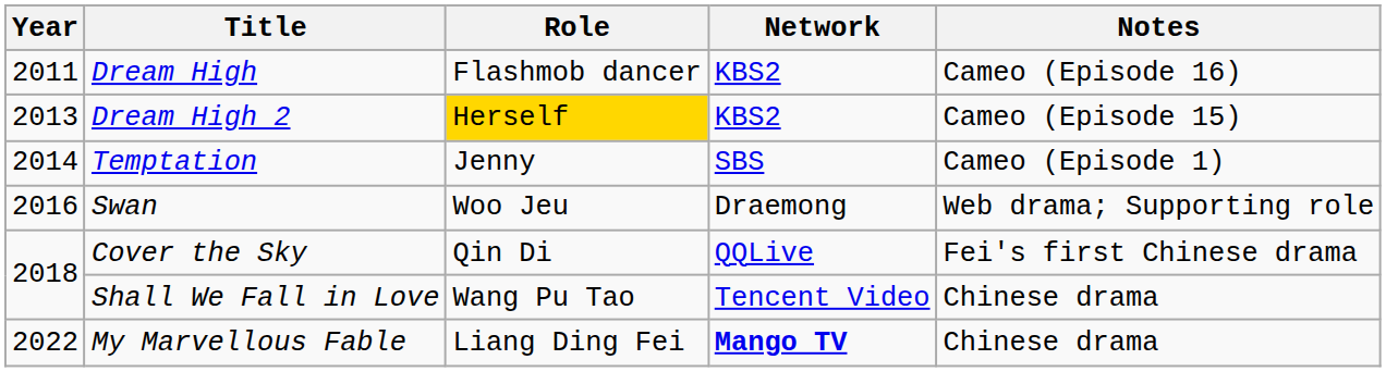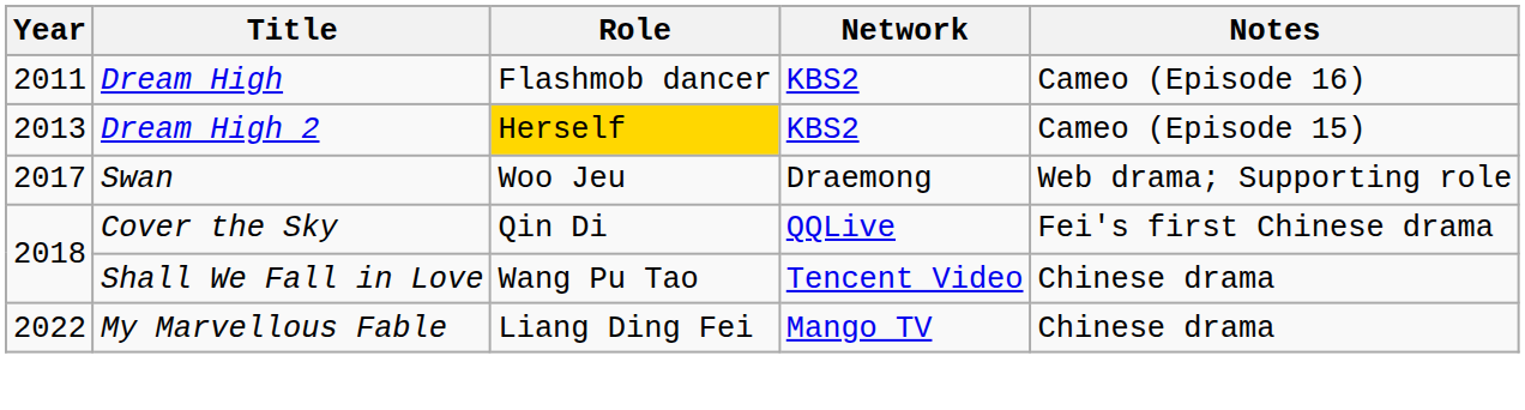- row: 2014 | Temptation | Jenny | SBS | Cameo (Episode 1)
Swan | Year: 2016 -> 2017
My Marvellous Fable | Network: bold -> normal
